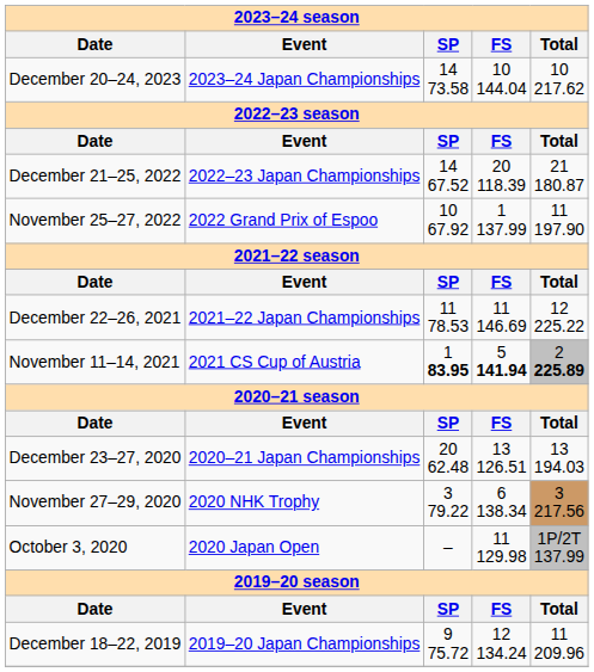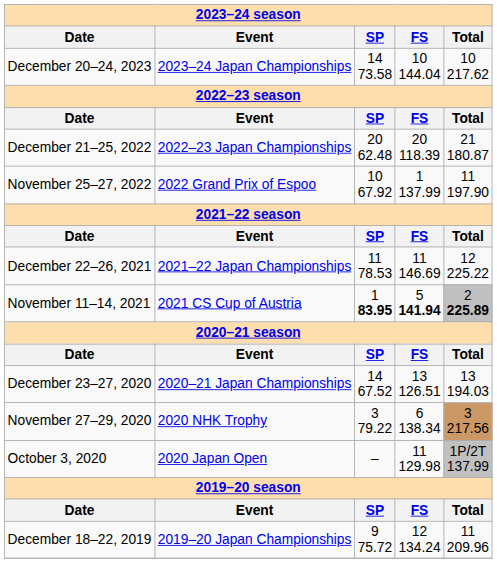December 21–25, 2022 | SP: 14 67.52 -> 20 62.48
December 23–27, 2020 | SP: 20 62.48 -> 14 67.52
